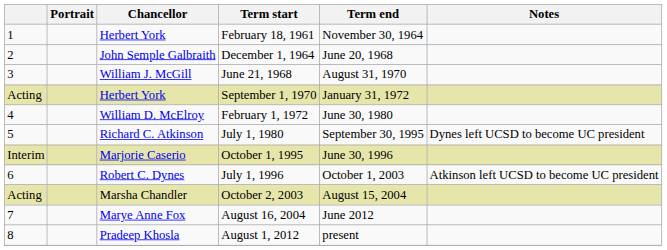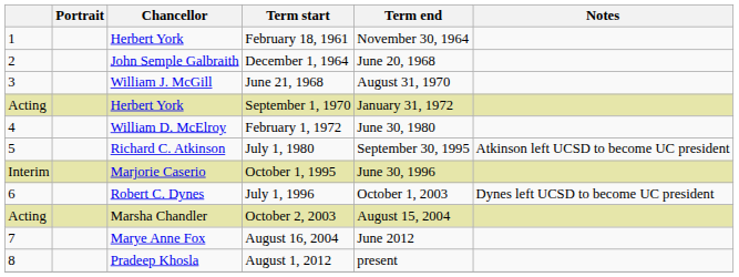July 1, 1980 | Notes: Dynes left UCSD to become UC president -> Atkinson left UCSD to become UC president
July 1, 1996 | Notes: Atkinson left UCSD to become UC president -> Dynes left UCSD to become UC president
